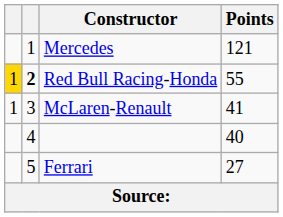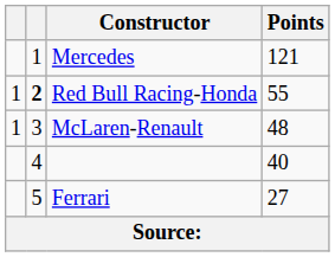Red Bull Racing-Honda | column 1: gold background -> no background
McLaren-Renault | Points: 41 -> 48
